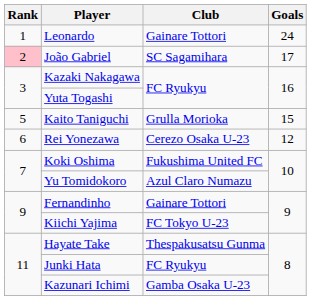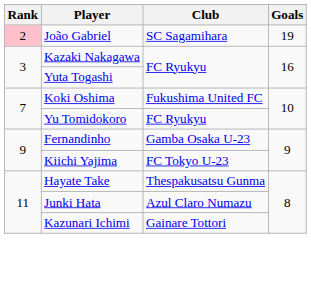- row: 1 | Leonardo | Gainare Tottori | 24
João Gabriel | Goals: 17 -> 19
- row: 5 | Kaito Taniguchi | Grulla Morioka | 15
- row: 6 | Rei Yonezawa | Cerezo Osaka U-23 | 12
Yu Tomidokoro | Club: Azul Claro Numazu -> FC Ryukyu
Fernandinho | Club: Gainare Tottori -> Gamba Osaka U-23
Junki Hata | Club: FC Ryukyu -> Azul Claro Numazu
Kazunari Ichimi | Club: Gamba Osaka U-23 -> Gainare Tottori
